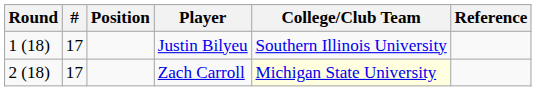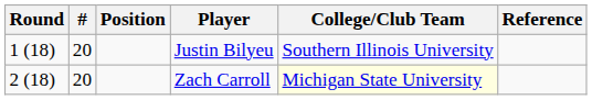Justin Bilyeu | #: 17 -> 20
Zach Carroll | #: 17 -> 20
